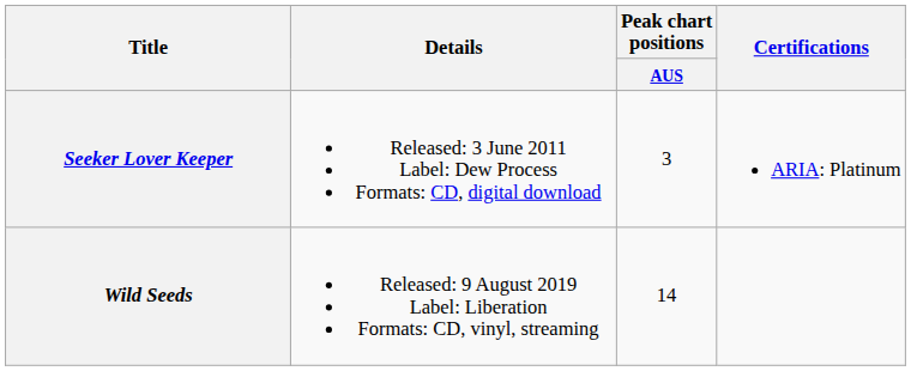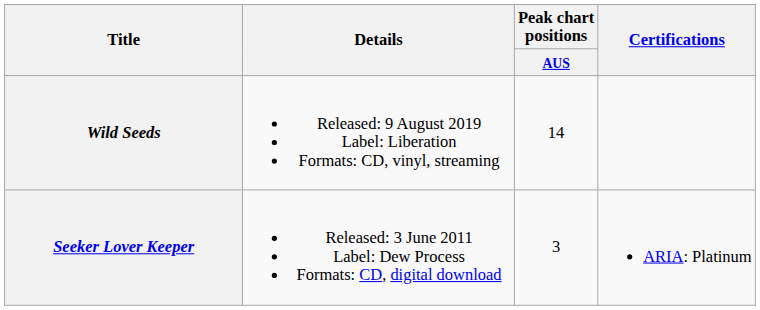rows swapped: Seeker Lover Keeper <-> Wild Seeds
